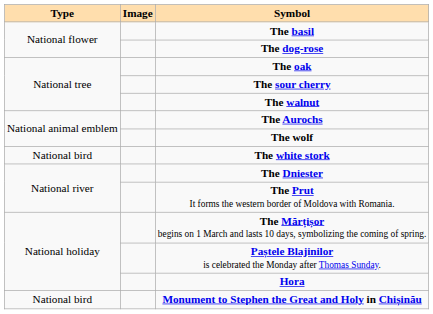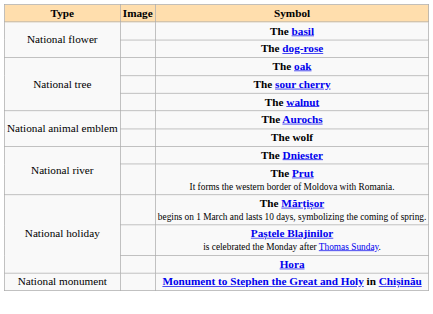- row: National bird | The white stork
Monument to Stephen the Great and Holy in Chișinău | Type: National bird -> National monument
